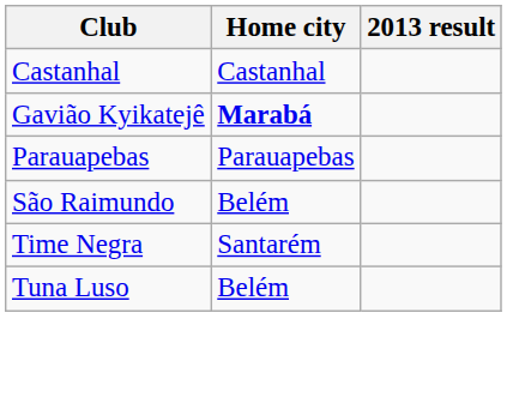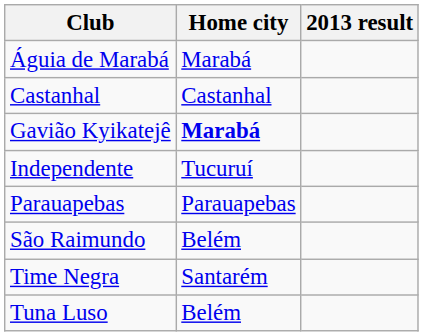+ row: Águia de Marabá | Marabá
+ row: Independente | Tucuruí
